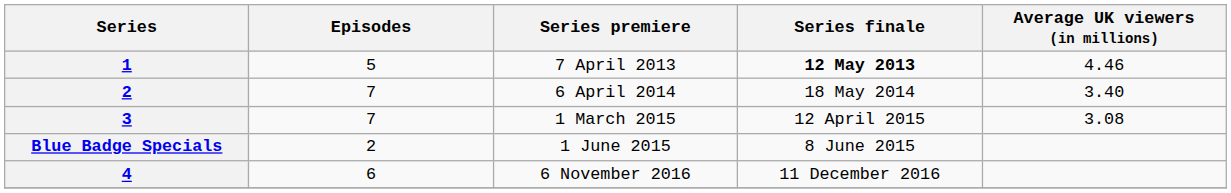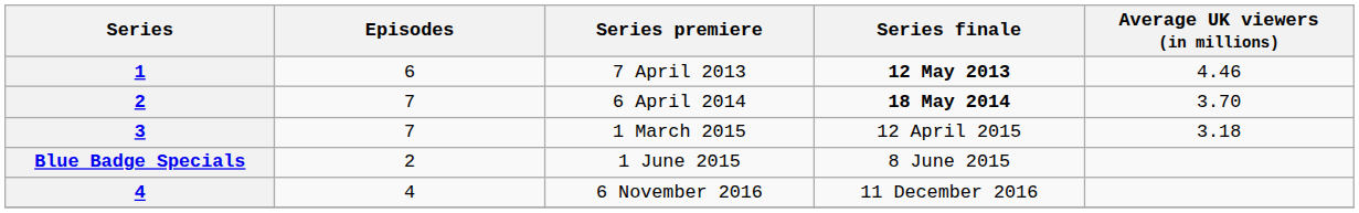7 April 2013 | Episodes: 5 -> 6
6 April 2014 | Series finale: normal -> bold
6 April 2014 | Average UK viewers (in millions): 3.40 -> 3.70
1 March 2015 | Average UK viewers (in millions): 3.08 -> 3.18
6 November 2016 | Episodes: 6 -> 4
